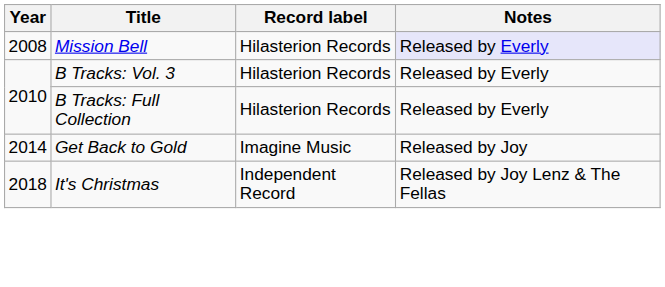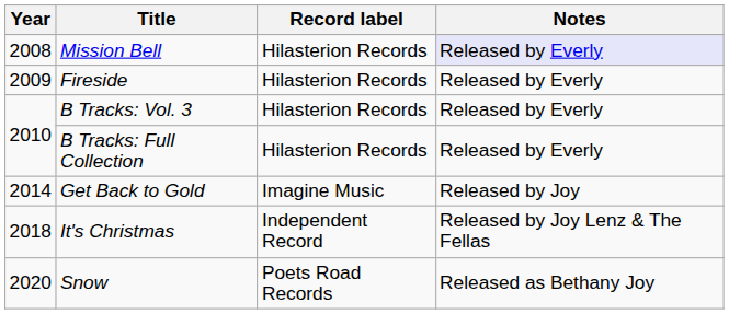+ row: 2009 | Fireside | Hilasterion Records | Released by Everly
+ row: 2020 | Snow | Poets Road Records | Released as Bethany Joy
